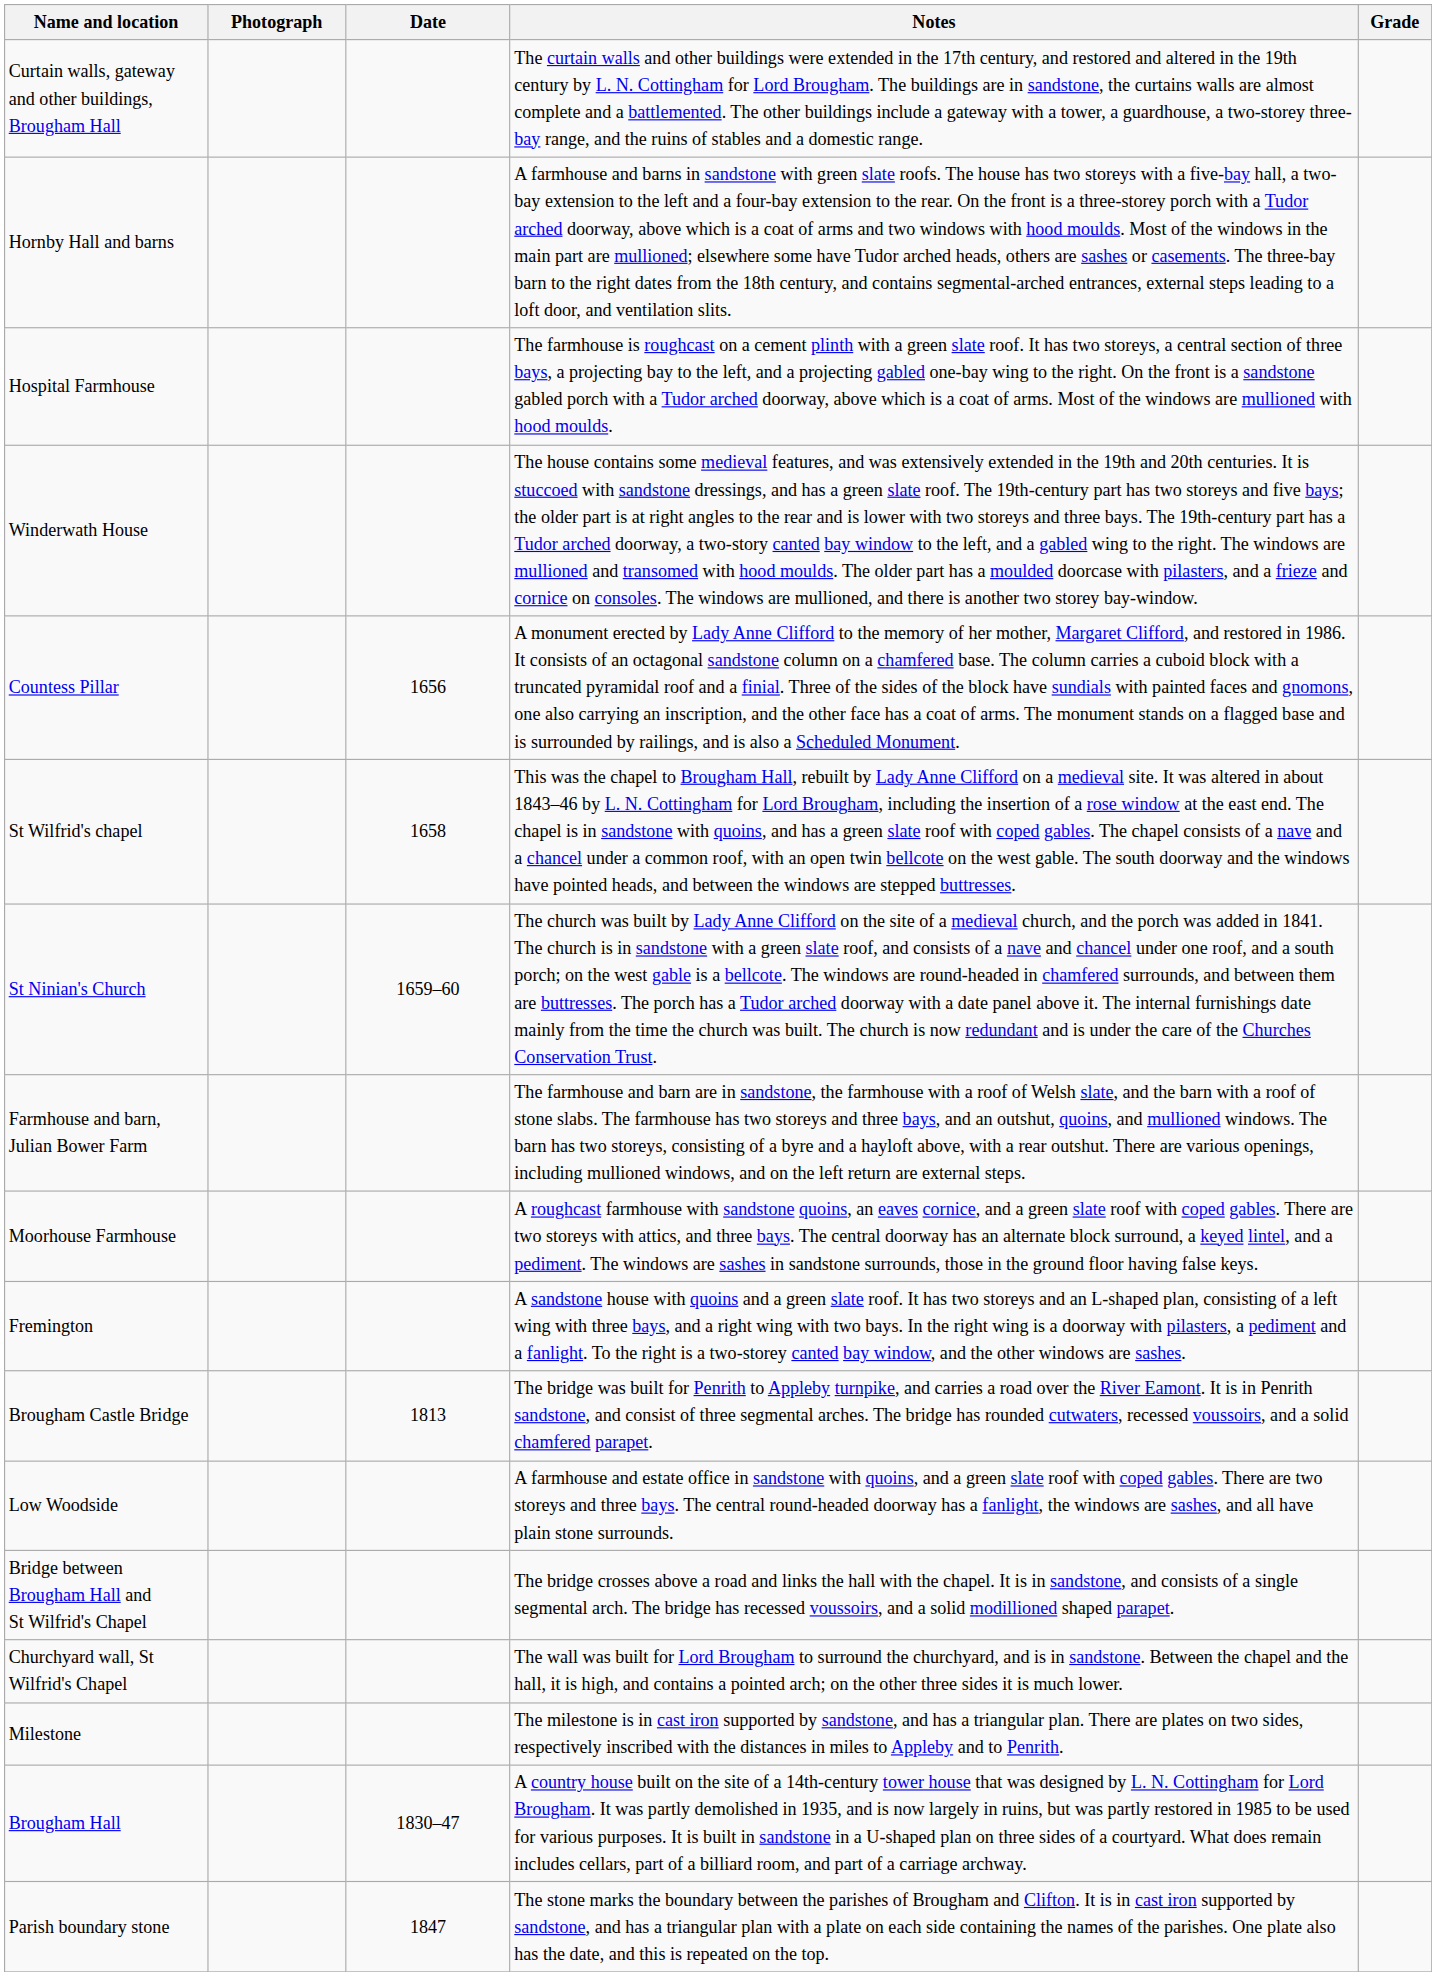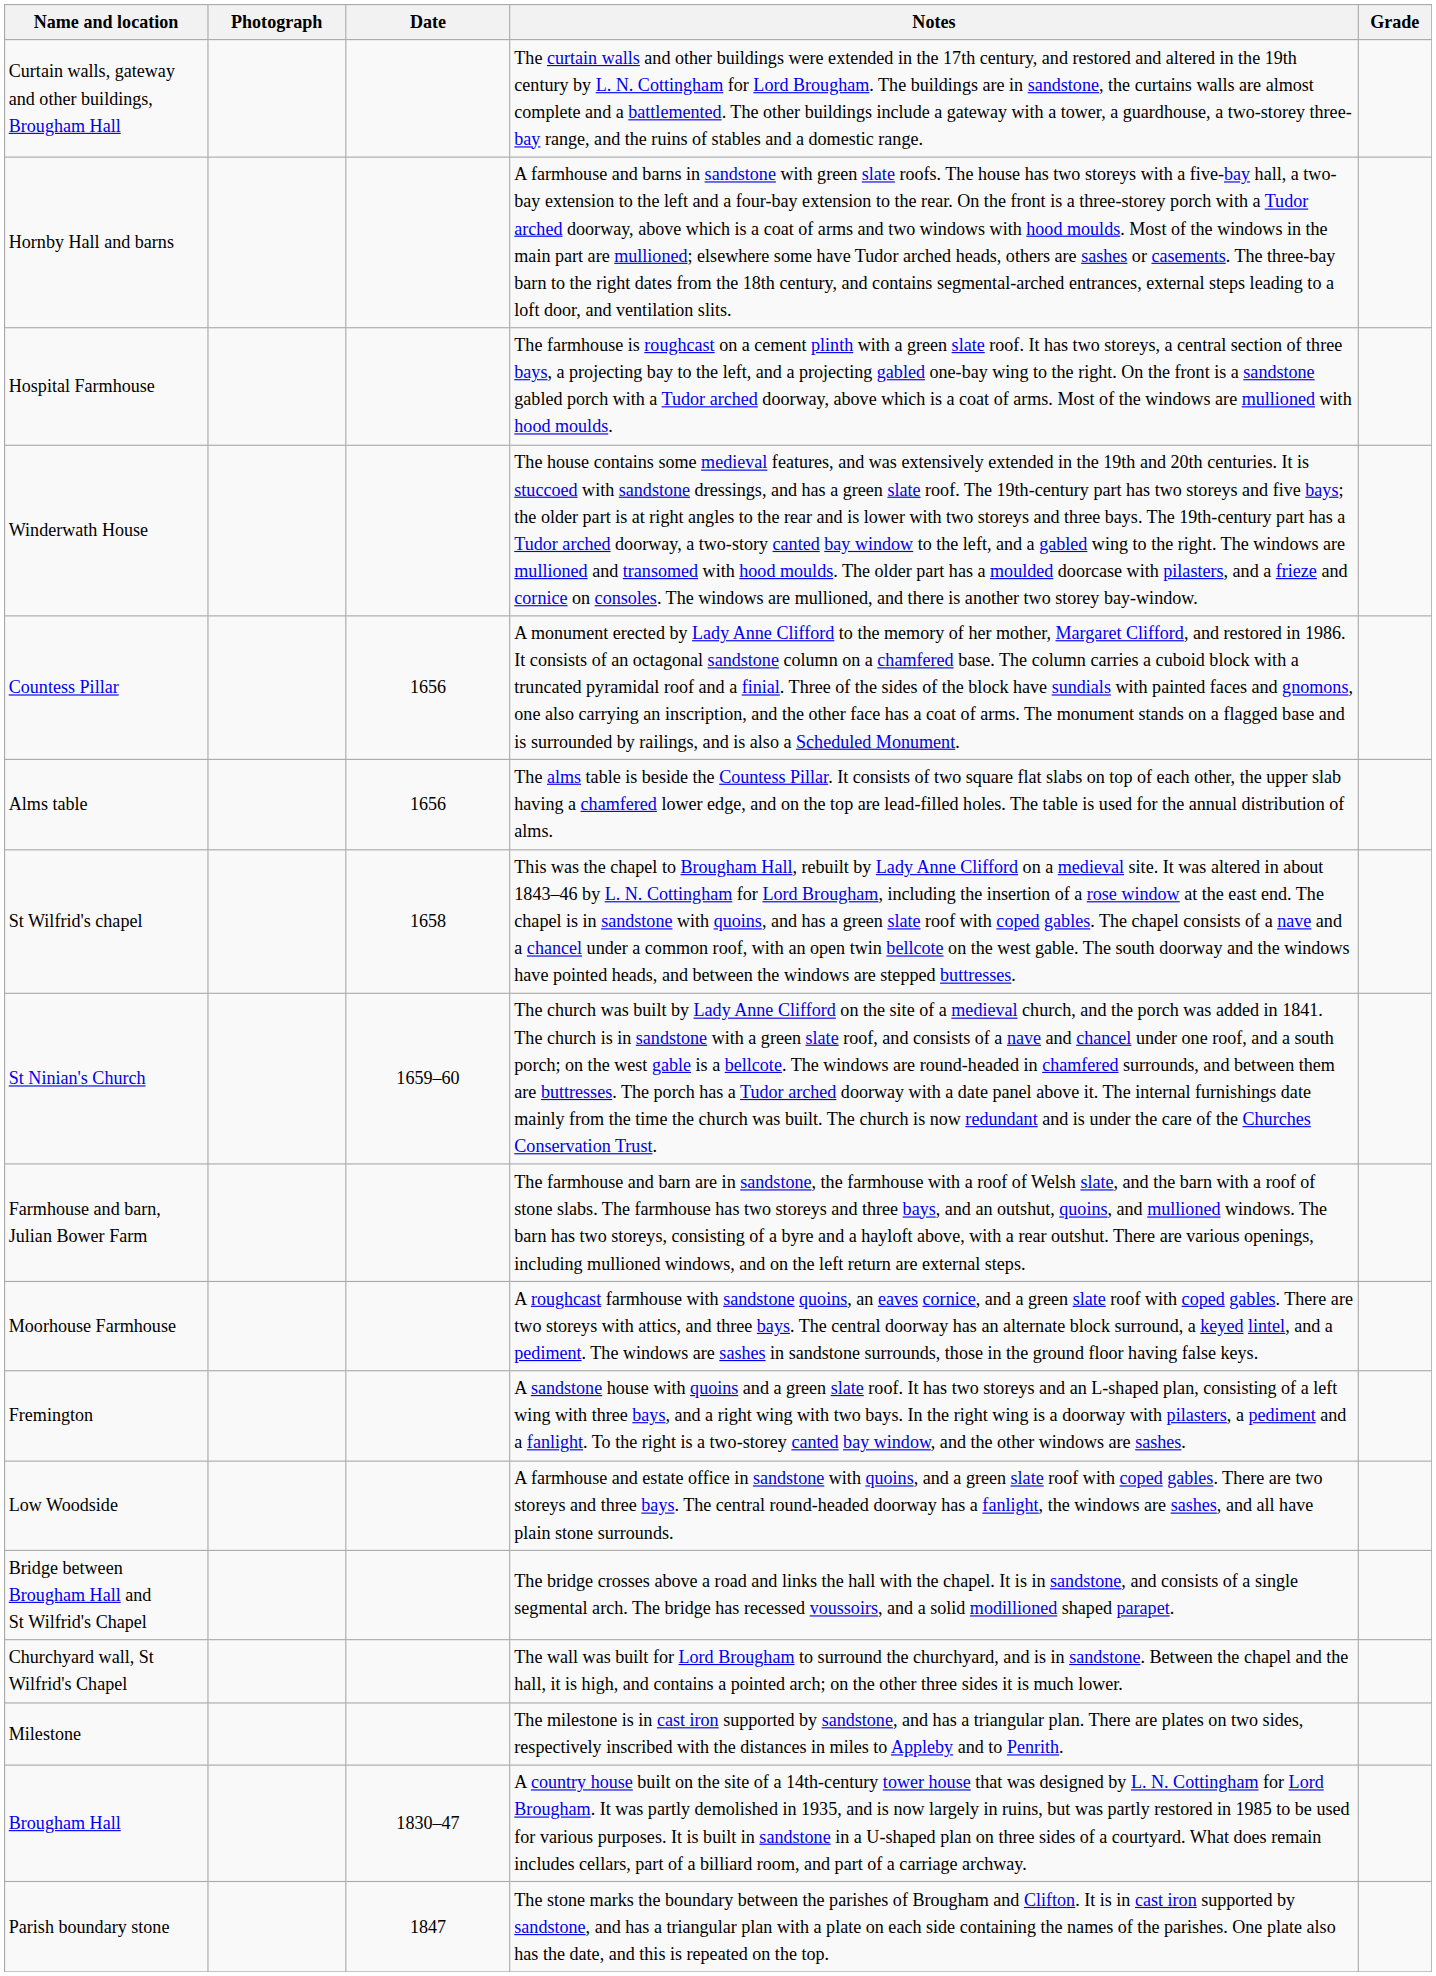+ row: Alms table | 1656 | The alms table is beside the Countess Pillar. It consists of two square flat slabs on top of each other, the upper slab having a chamfered lower edge, and on the top are lead-filled holes. The table is used for the annual distribution of alms.
- row: Brougham Castle Bridge | 1813 | The bridge was built for Penrith to Appleby turnpike, and carries a road over the River Eamont. It is in Penrith sandstone, and consist of three segmental arches. The bridge has rounded cutwaters, recessed voussoirs, and a solid chamfered parapet.
